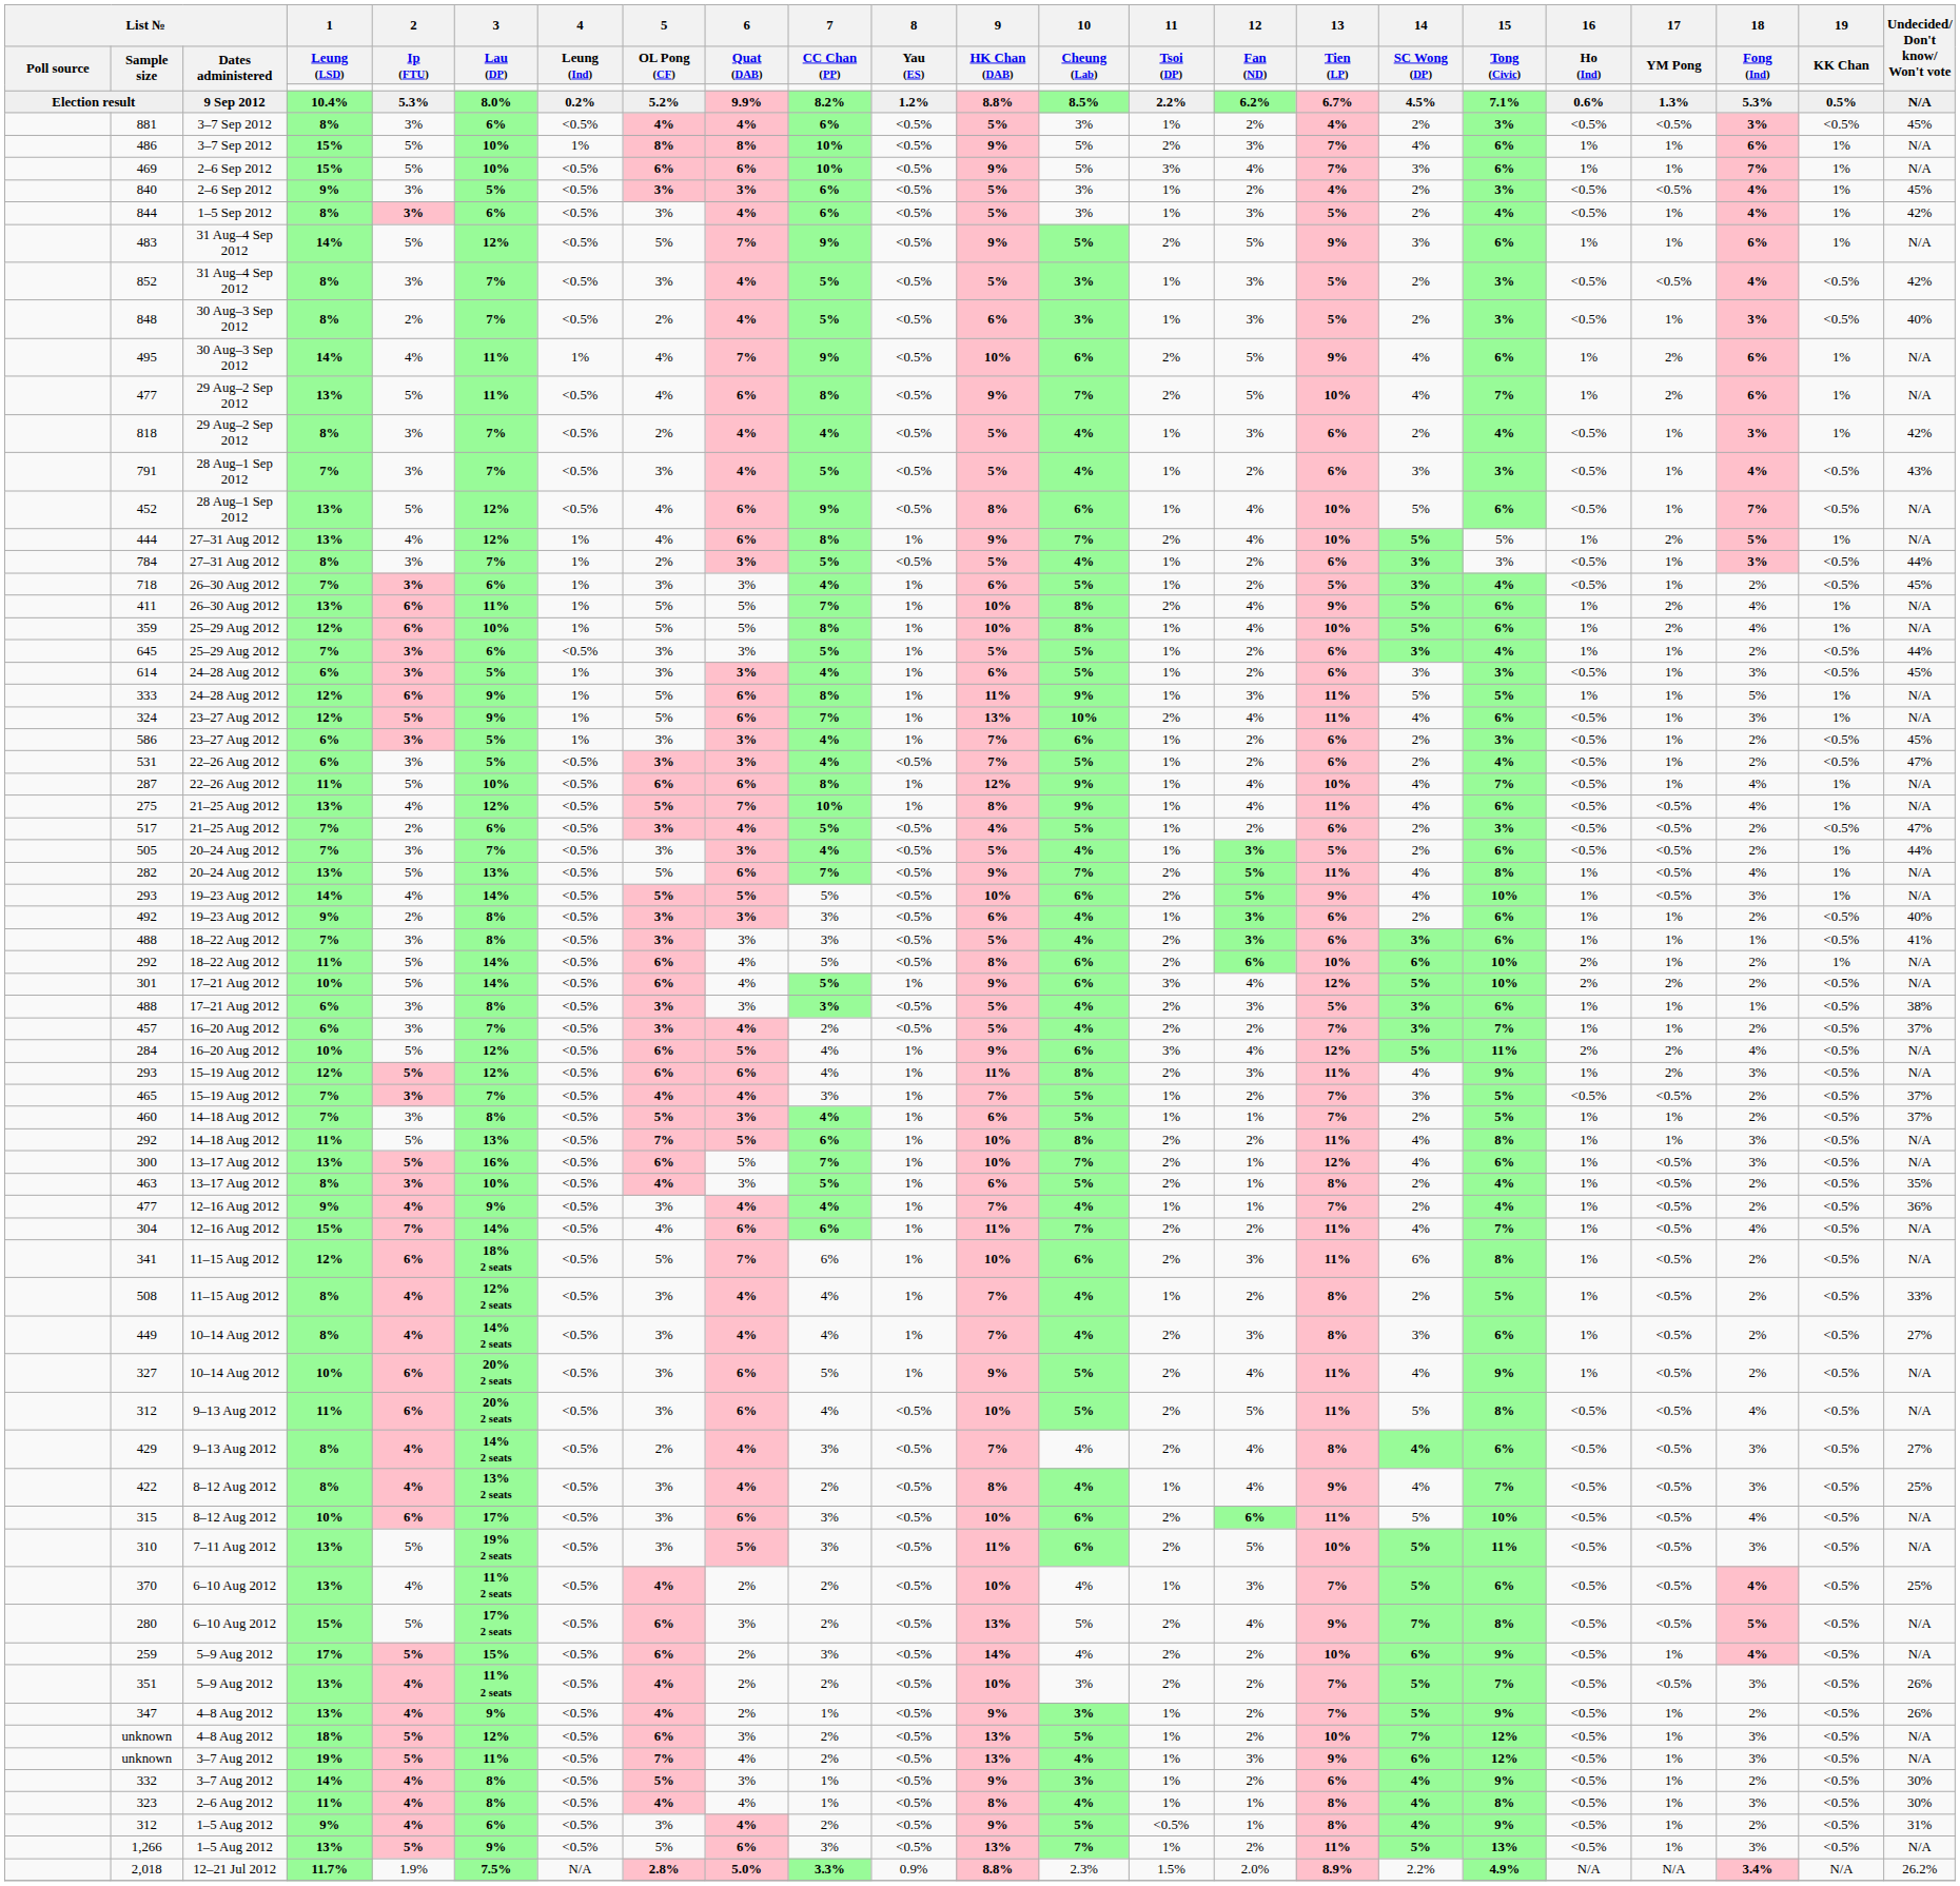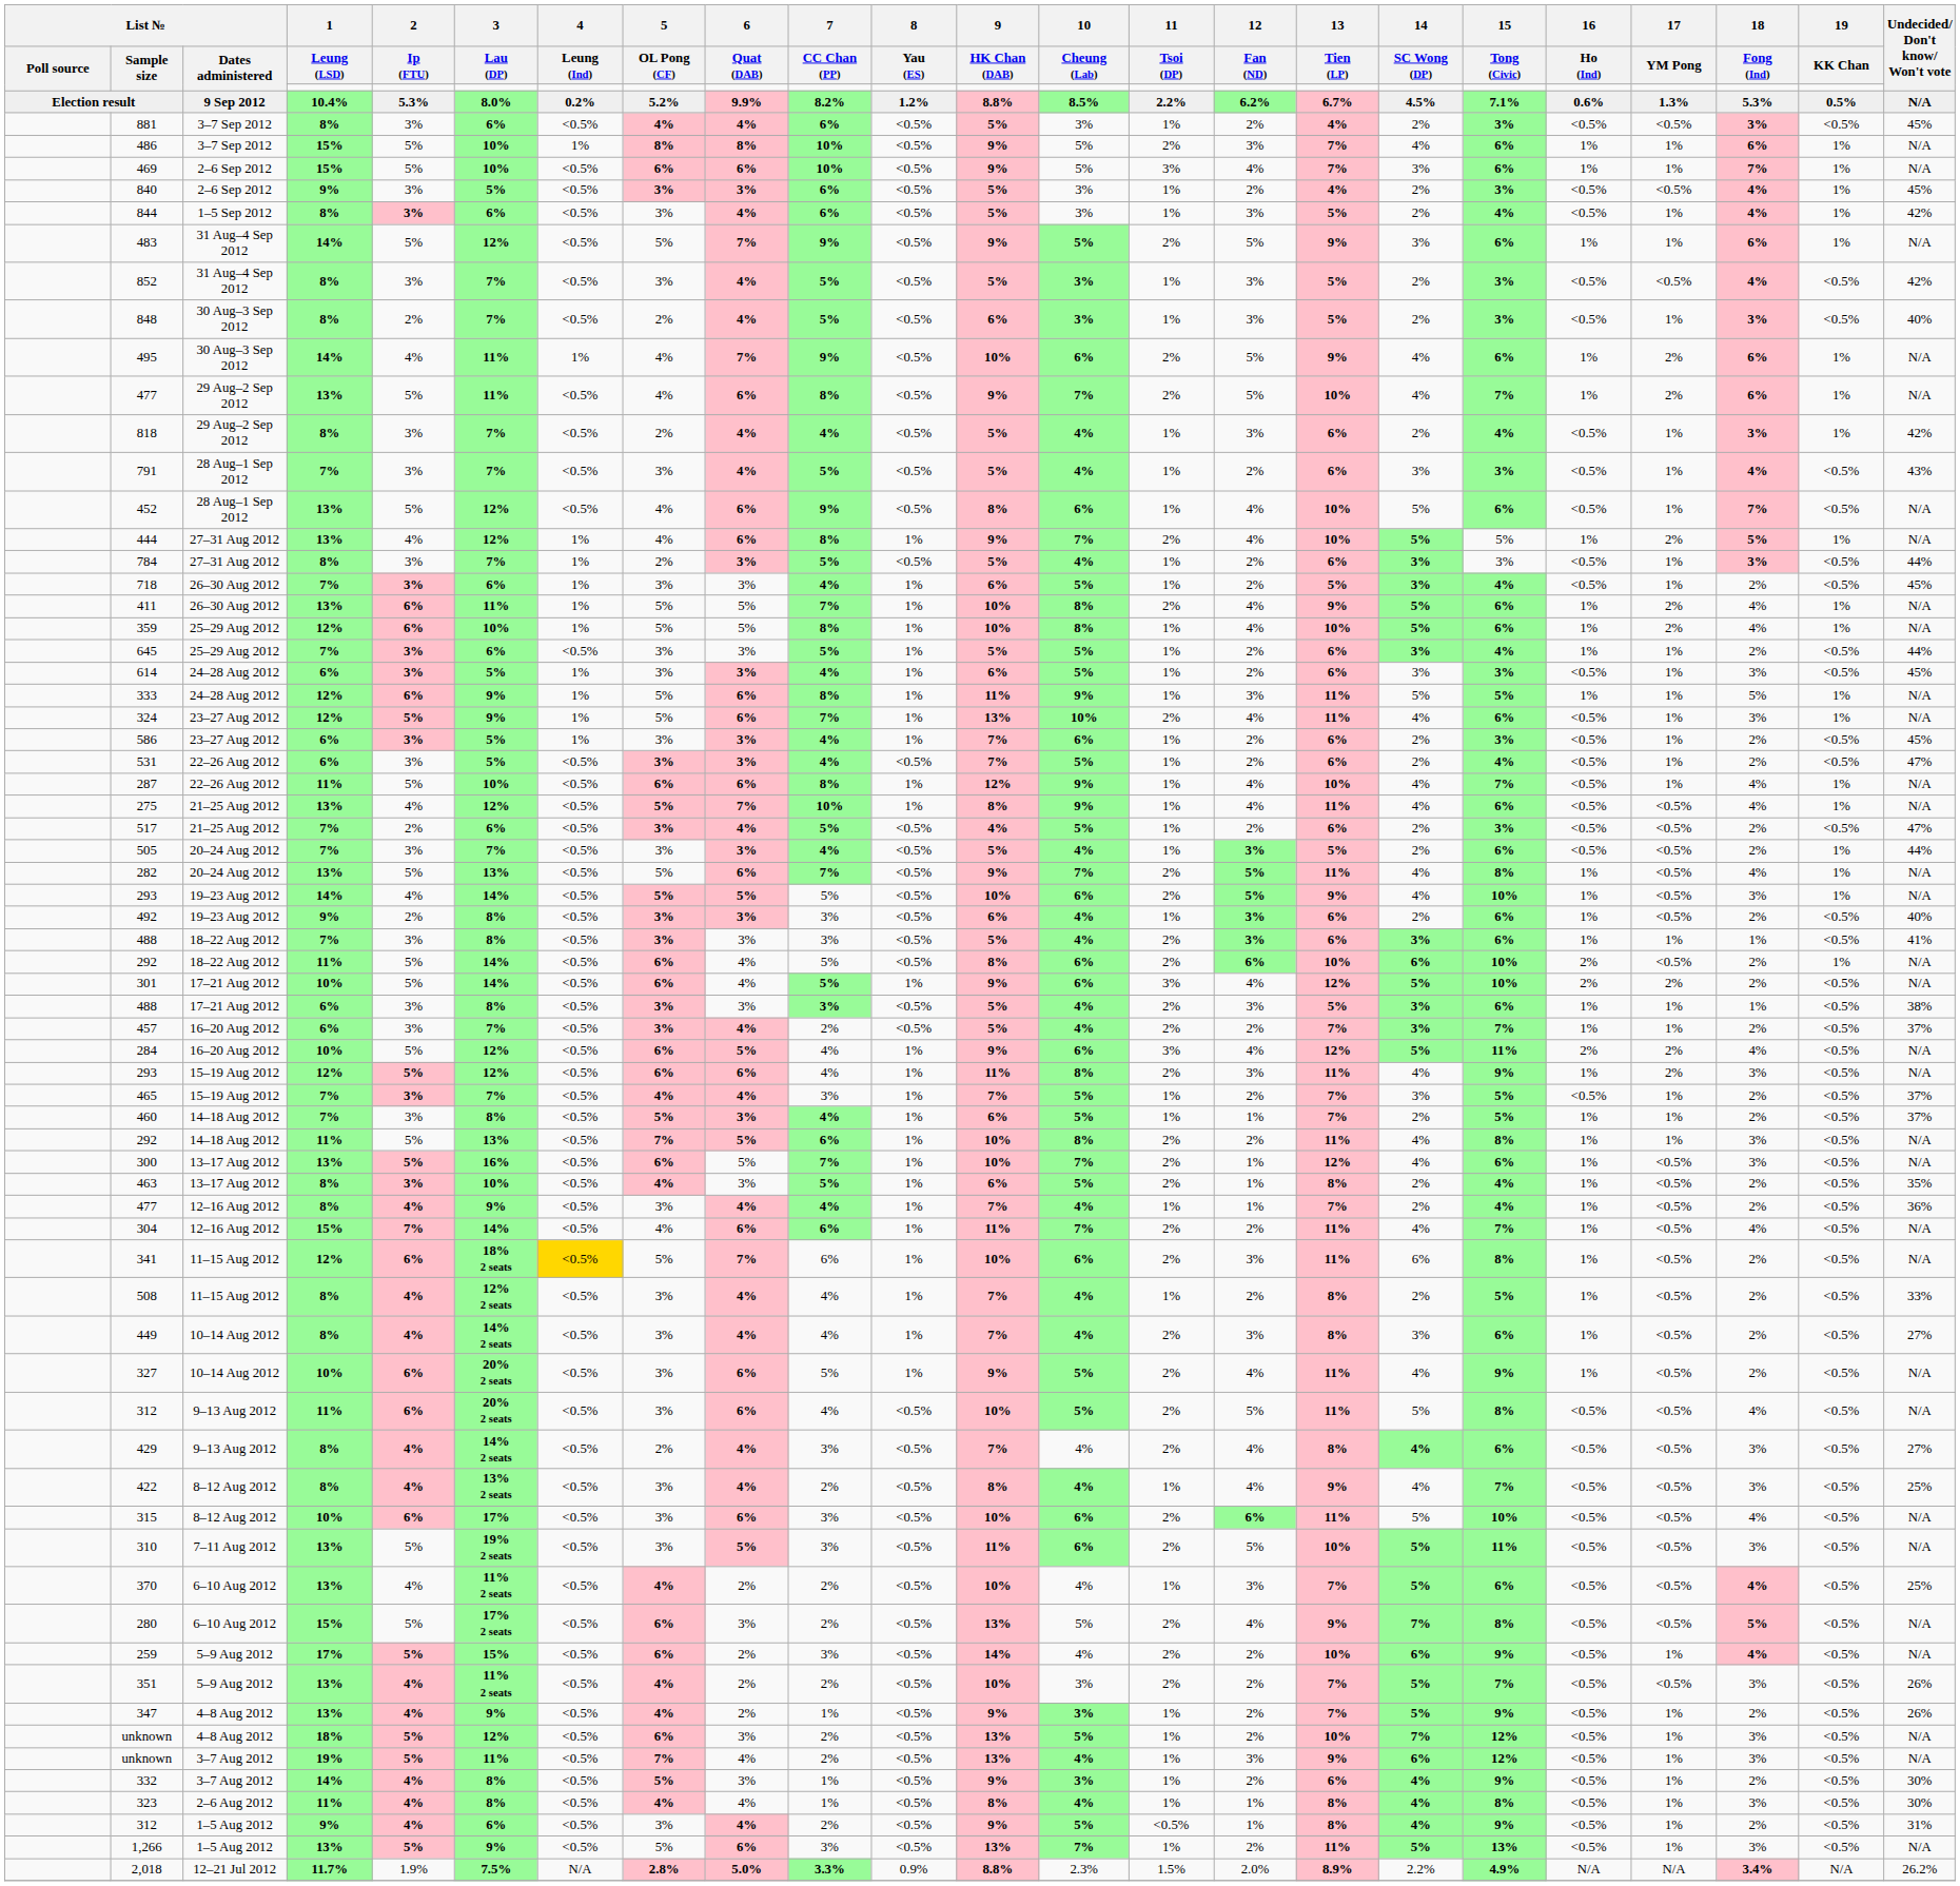492 | 17 / YM Pong: 1% -> <0.5%
292 / 18–22 Aug 2012 | 17 / YM Pong: 1% -> <0.5%
465 | 17 / YM Pong: <0.5% -> 1%
477 / 12–16 Aug 2012 | 1 / Leung (LSD): 9% -> 8%
341 | 4 / Leung (Ind): no background -> gold background
